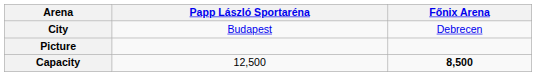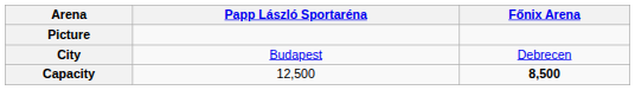rows swapped: Picture <-> City
